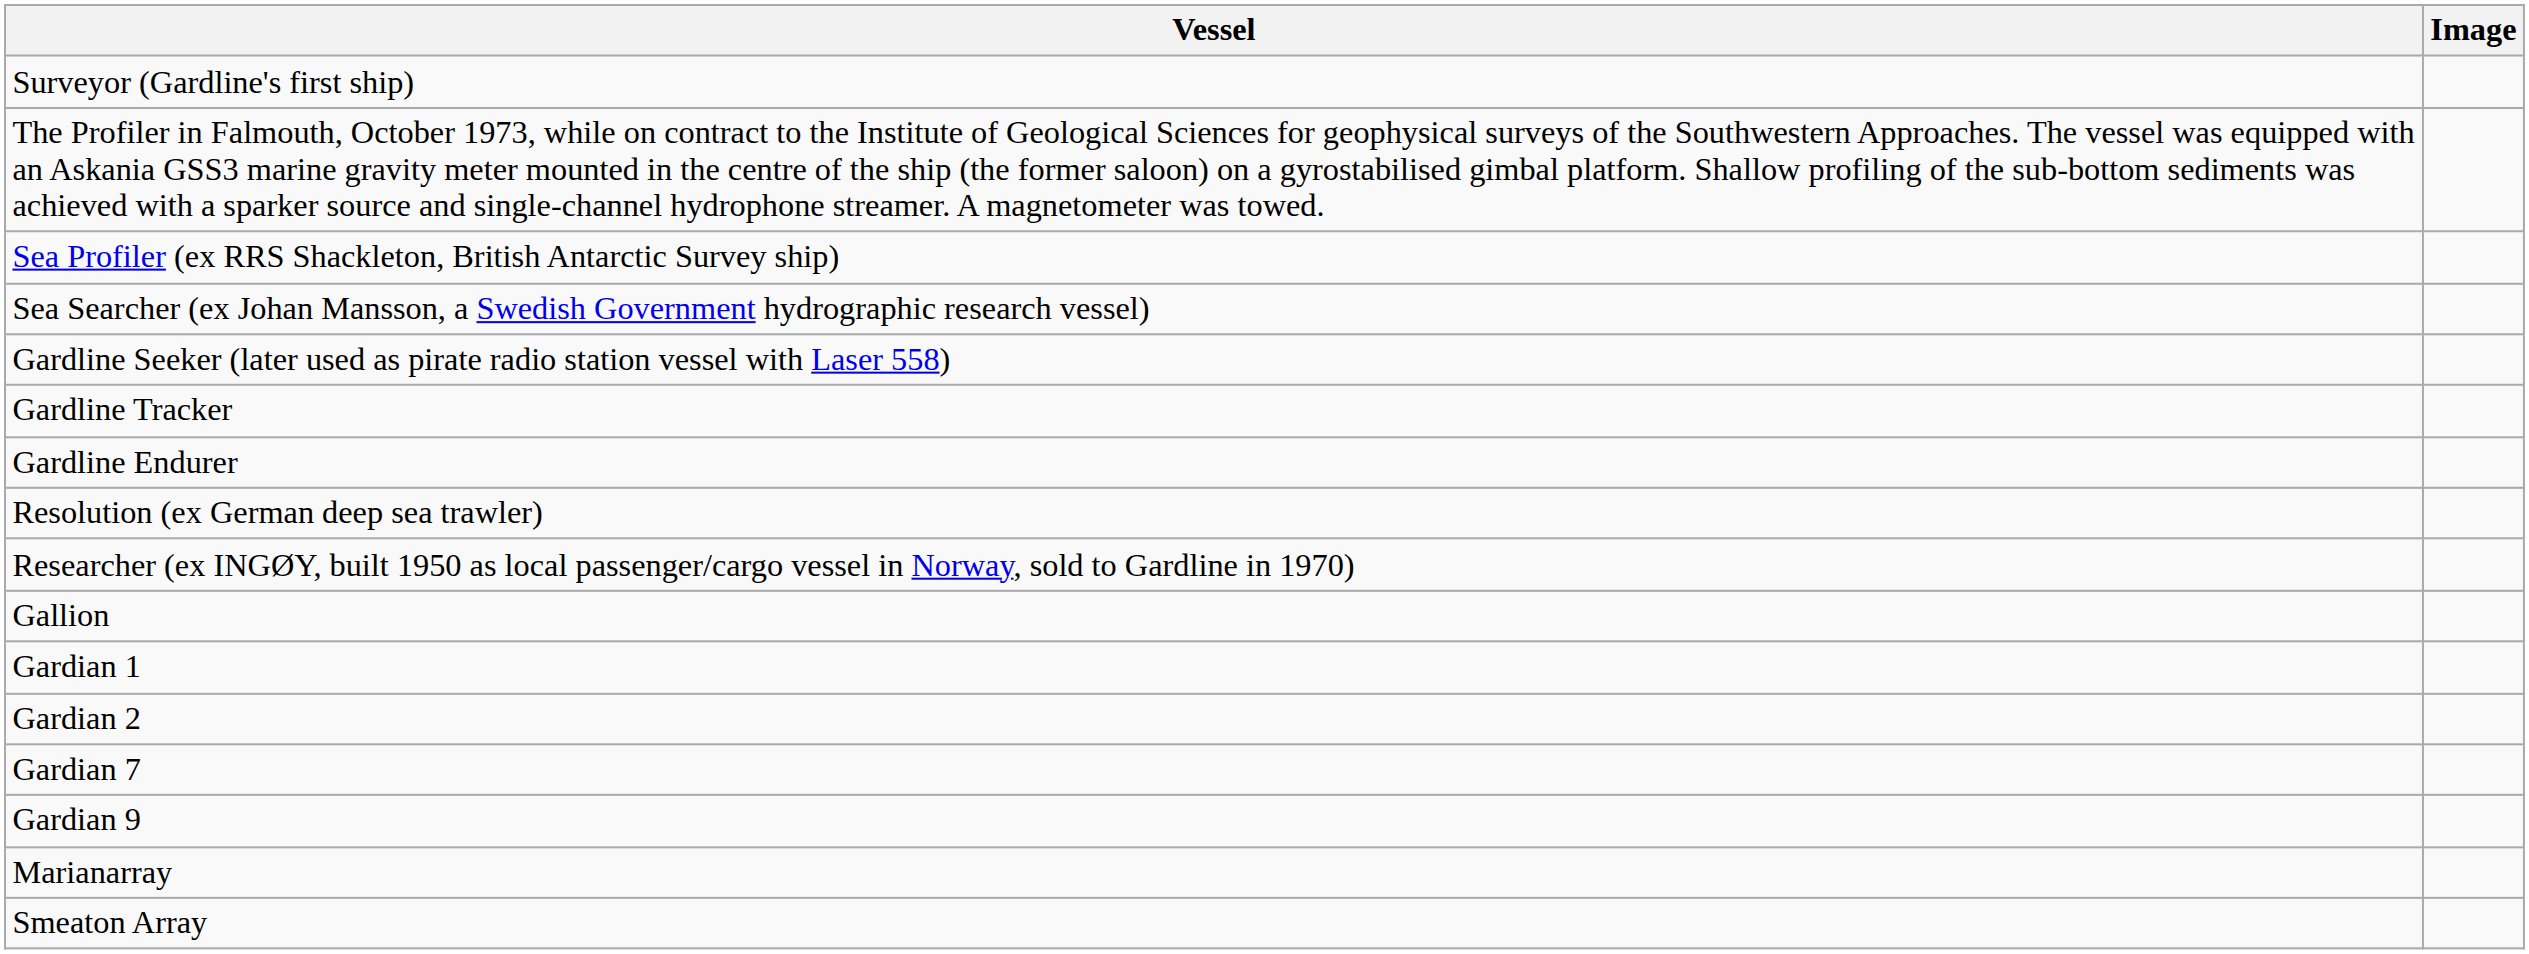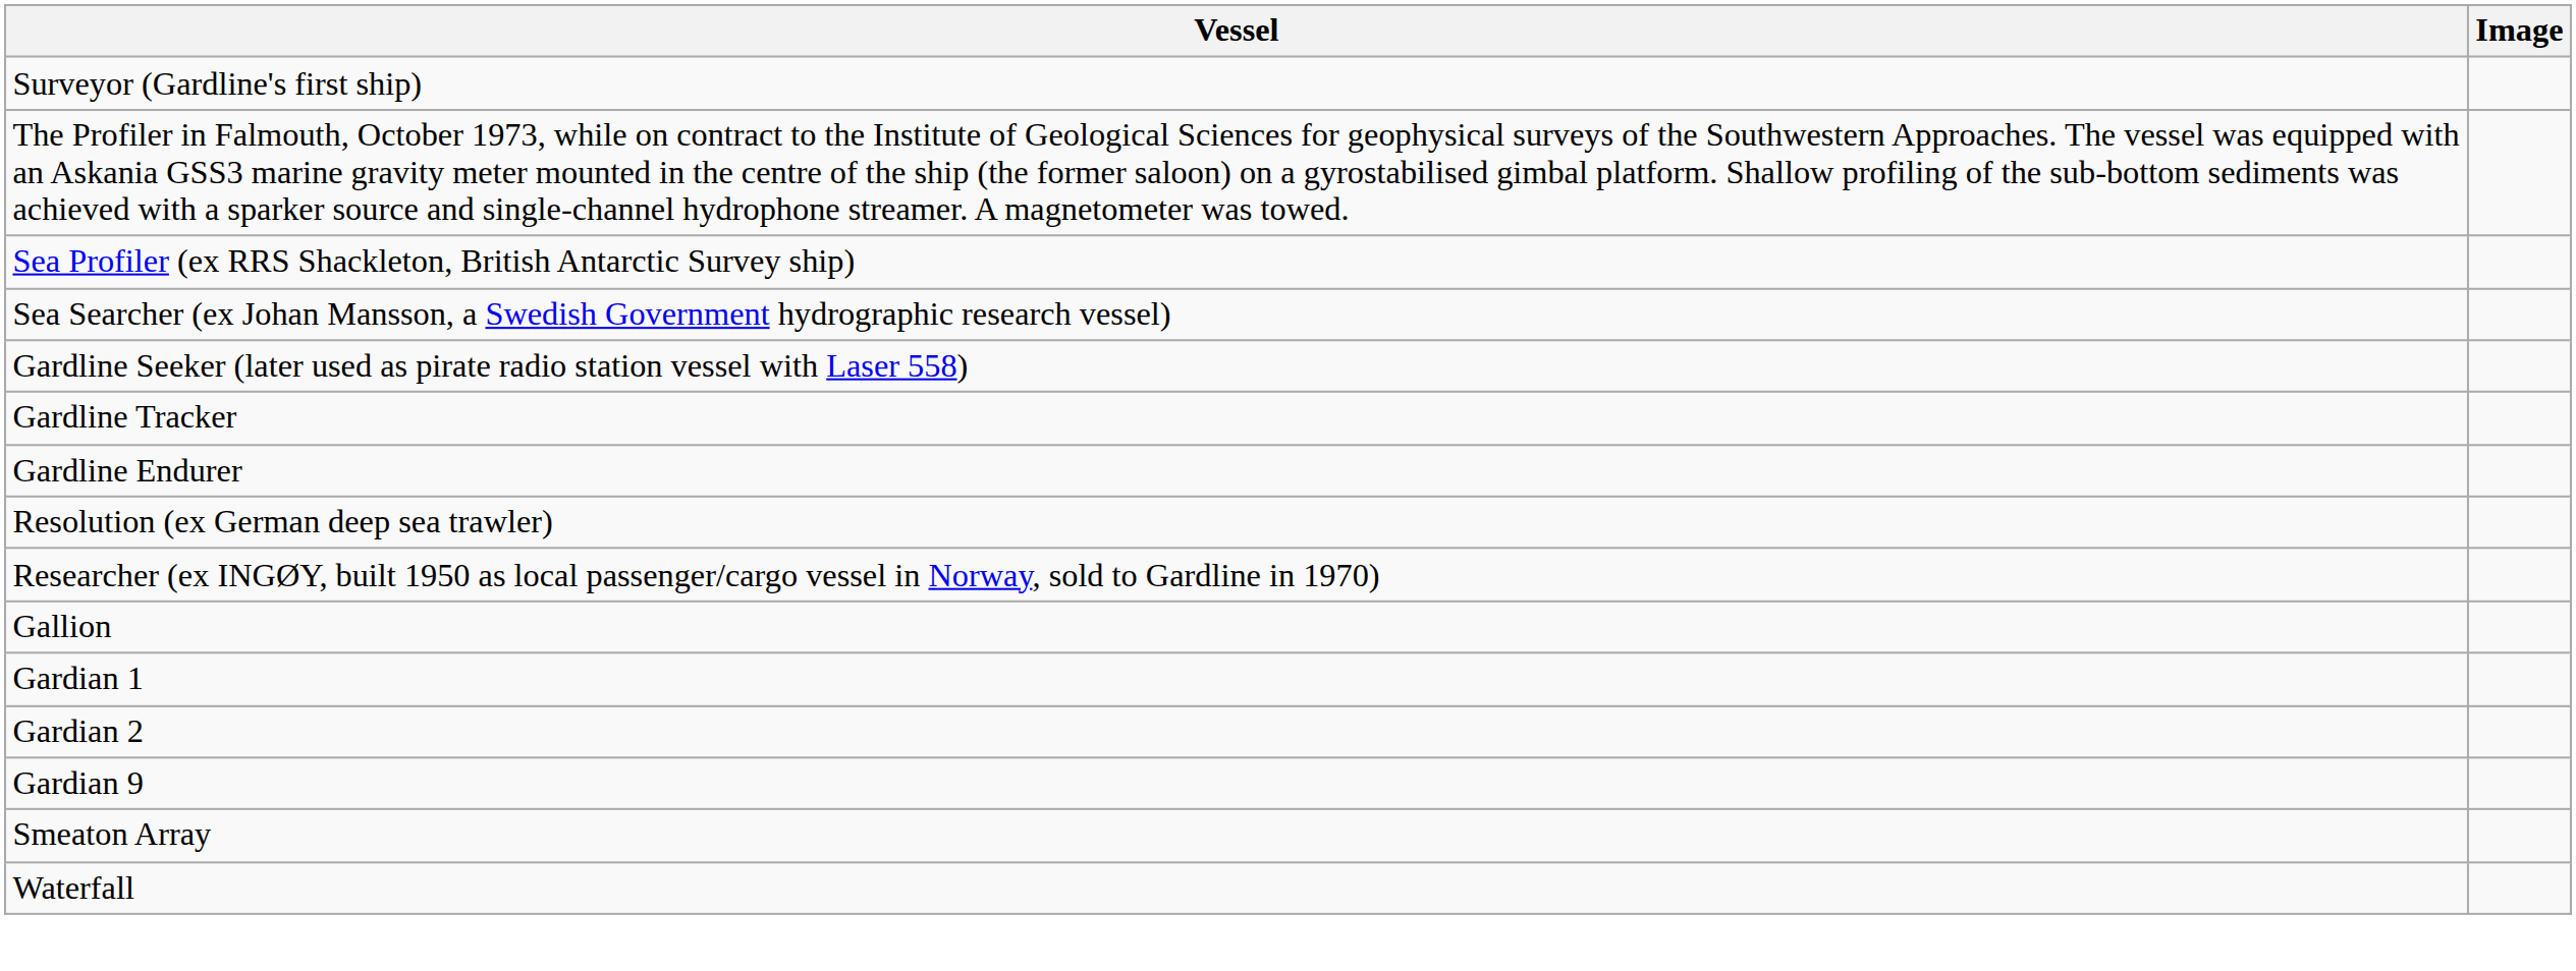- row: Gardian 7
- row: Marianarray
+ row: Waterfall
